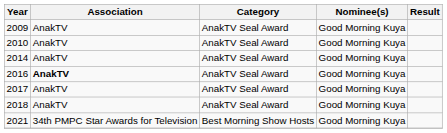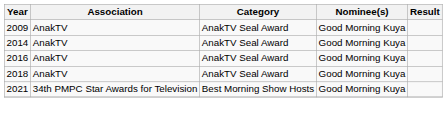- row: 2010 | AnakTV | AnakTV Seal Award | Good Morning Kuya
2016 | Association: bold -> normal
- row: 2017 | AnakTV | AnakTV Seal Award | Good Morning Kuya
